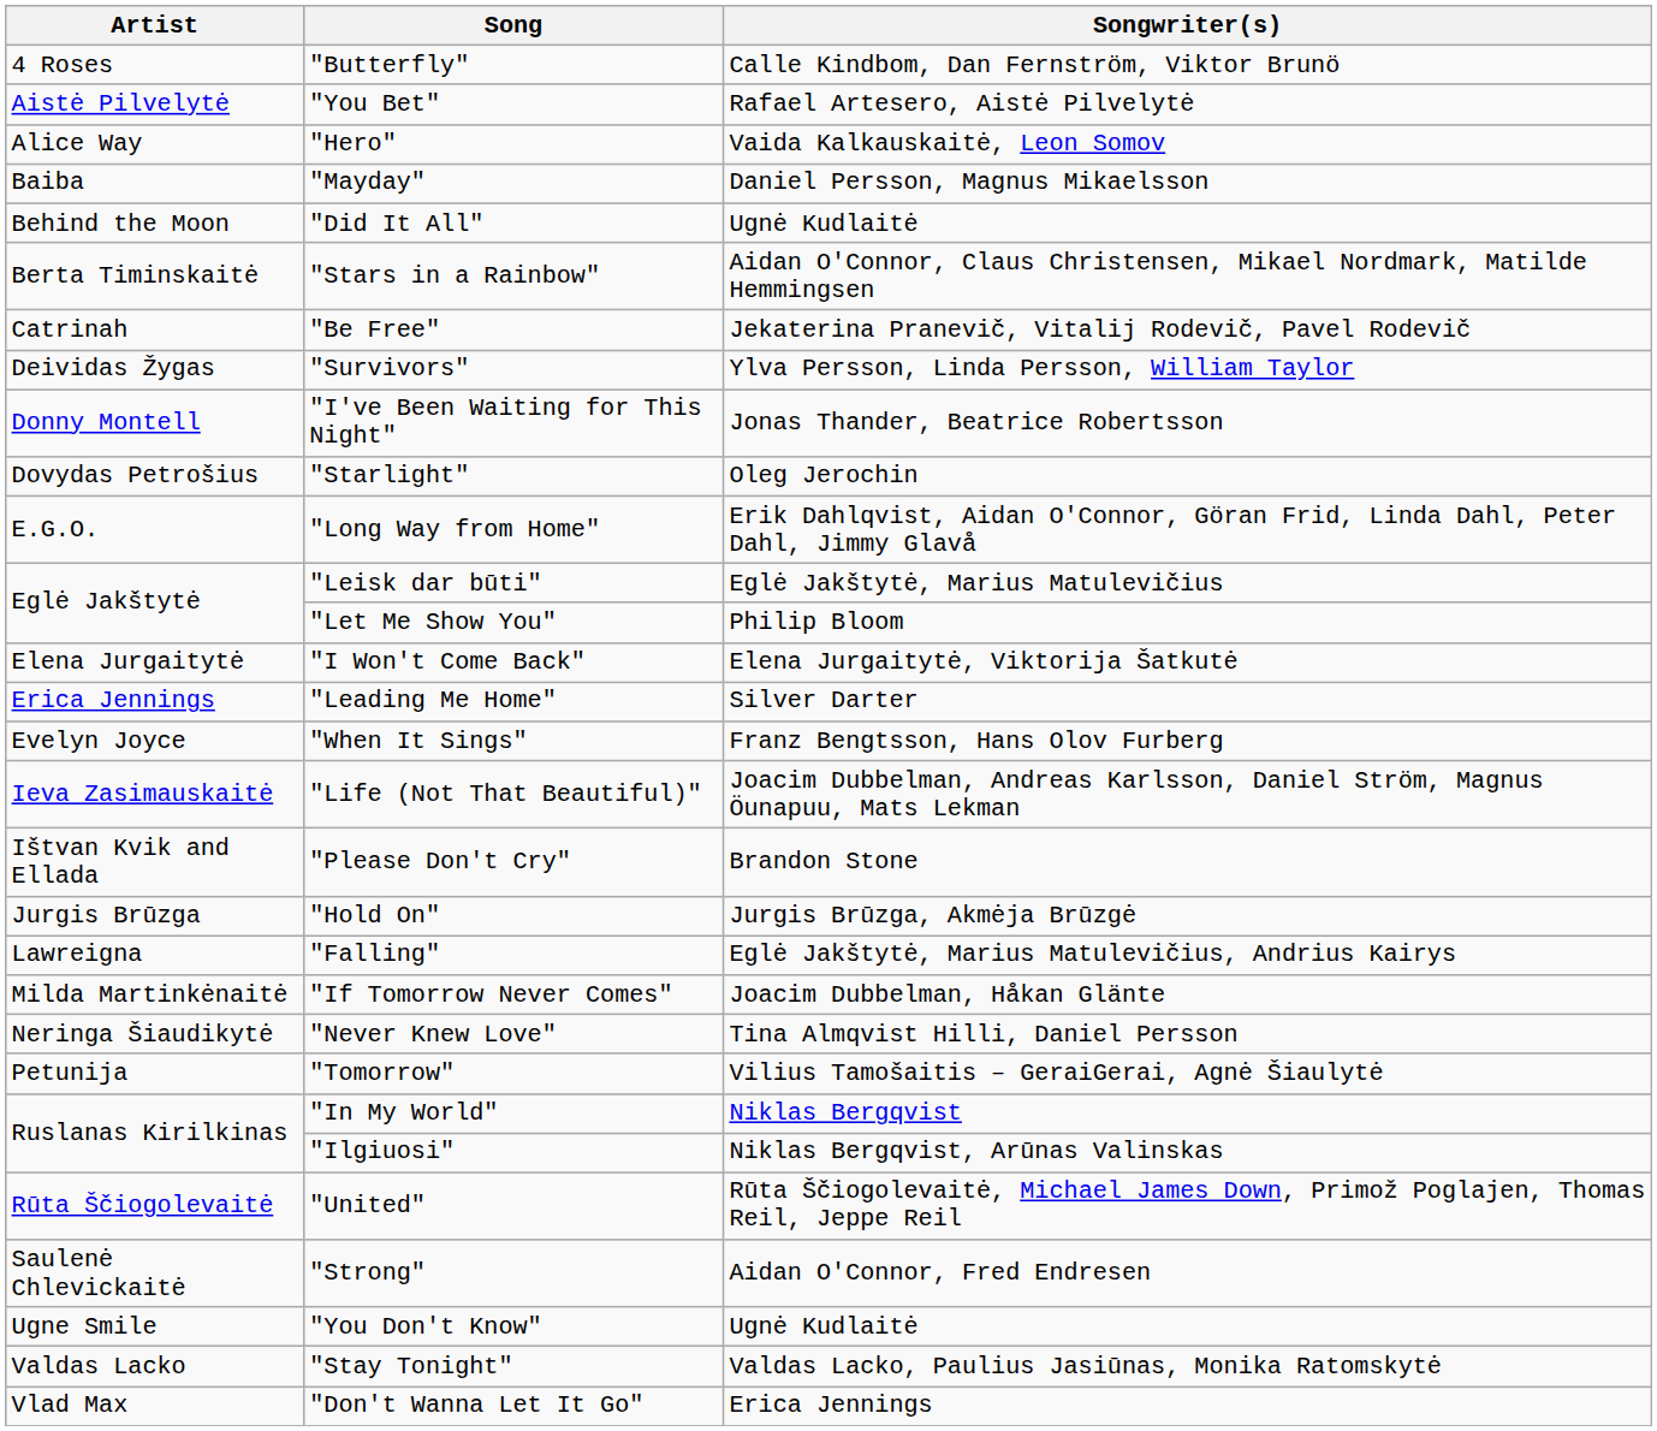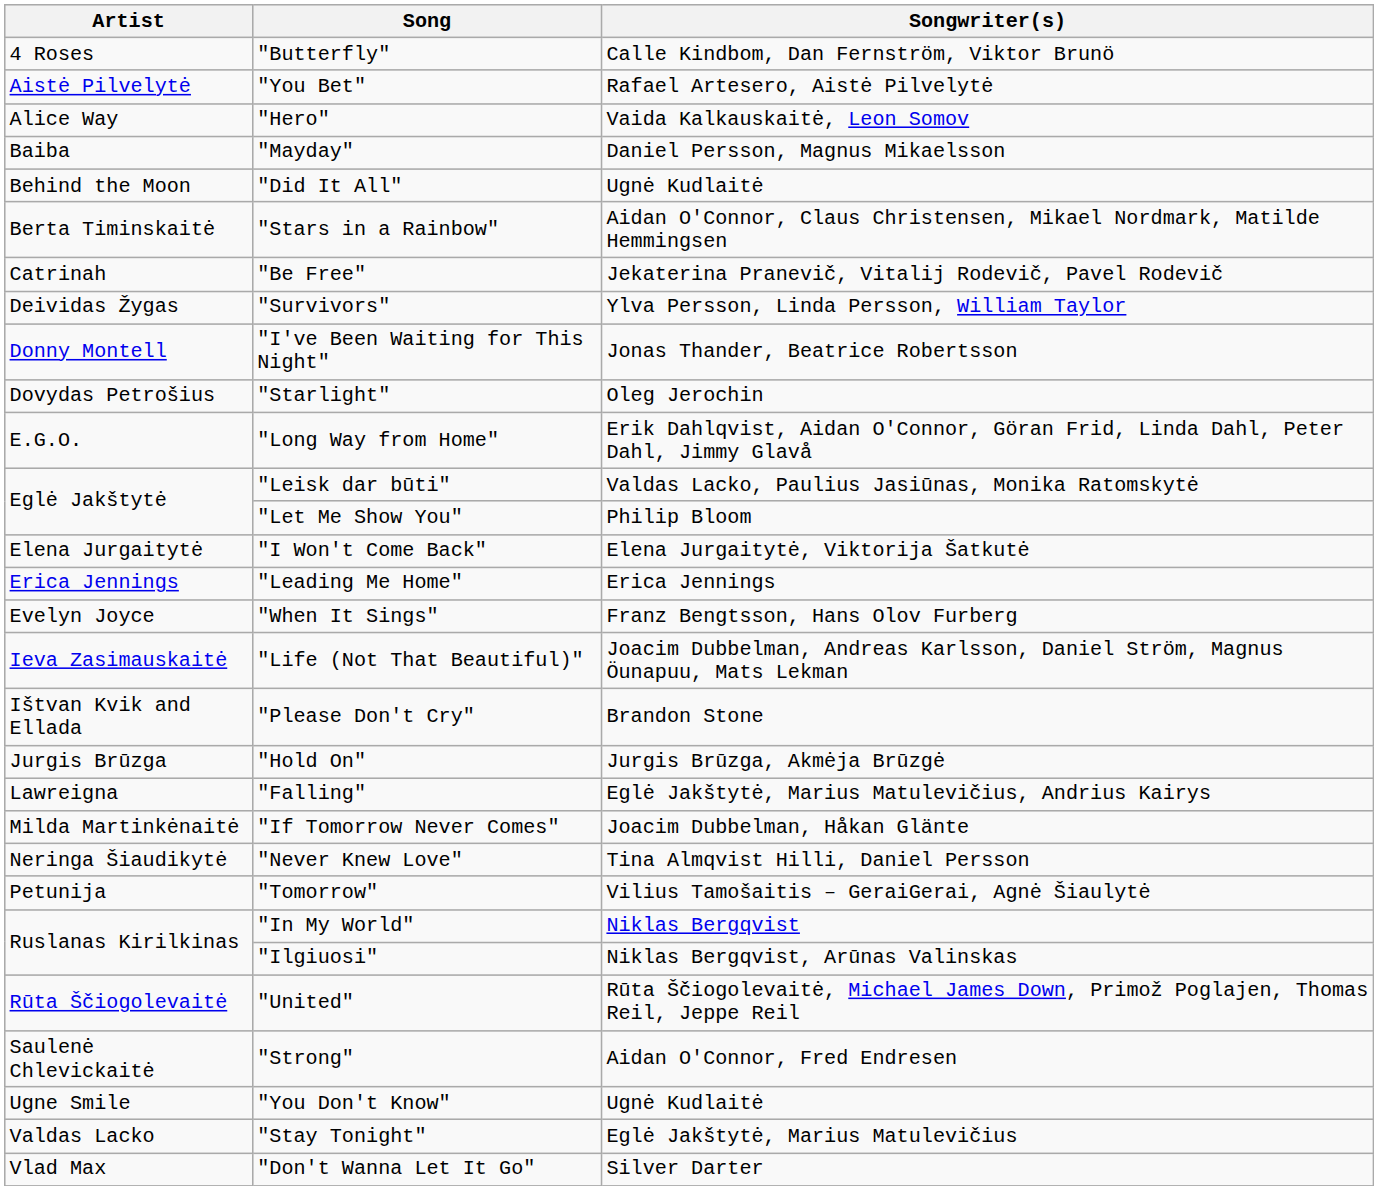"Leisk dar būti" | Songwriter(s): Eglė Jakštytė, Marius Matulevičius -> Valdas Lacko, Paulius Jasiūnas, Monika Ratomskytė
"Leading Me Home" | Songwriter(s): Silver Darter -> Erica Jennings
"Stay Tonight" | Songwriter(s): Valdas Lacko, Paulius Jasiūnas, Monika Ratomskytė -> Eglė Jakštytė, Marius Matulevičius
"Don't Wanna Let It Go" | Songwriter(s): Erica Jennings -> Silver Darter
